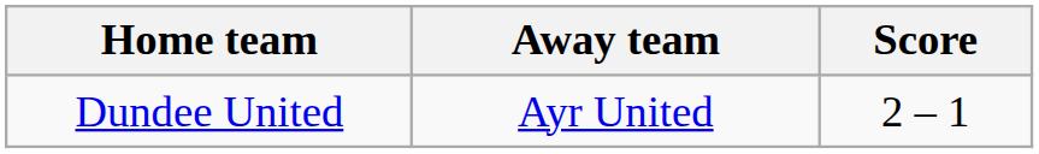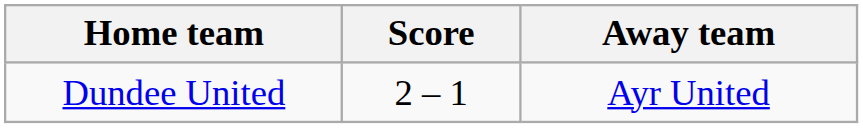columns swapped: Score <-> Away team
